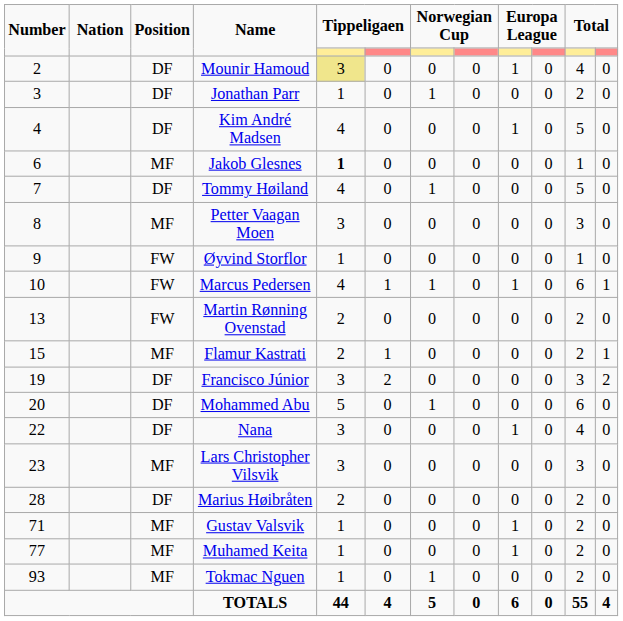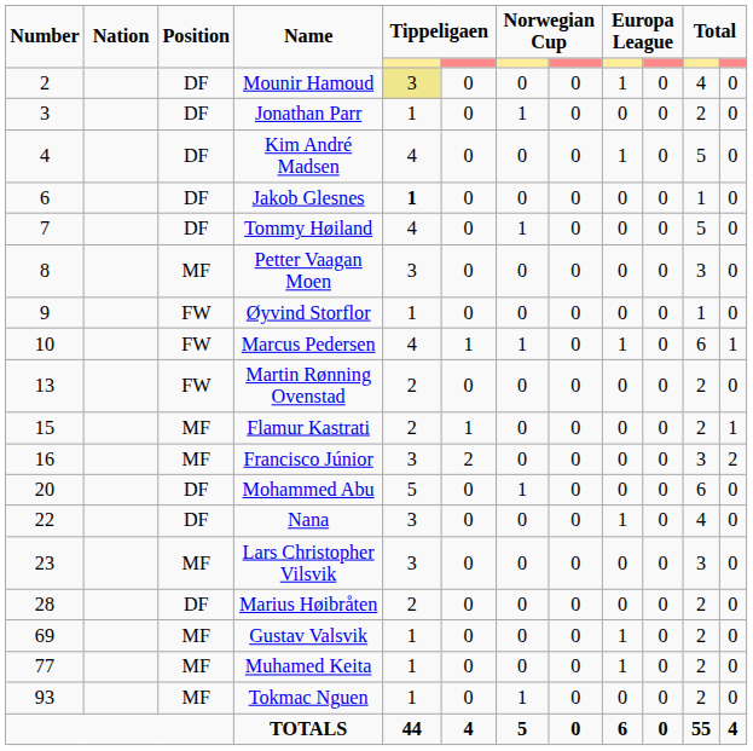Jakob Glesnes | Position: MF -> DF
Francisco Júnior | Number: 19 -> 16
Francisco Júnior | Position: DF -> MF
Gustav Valsvik | Number: 71 -> 69
